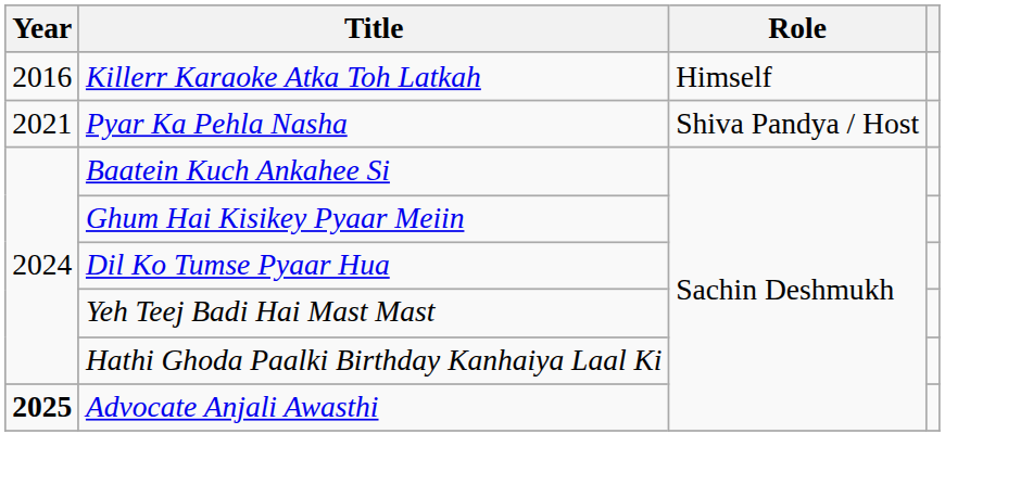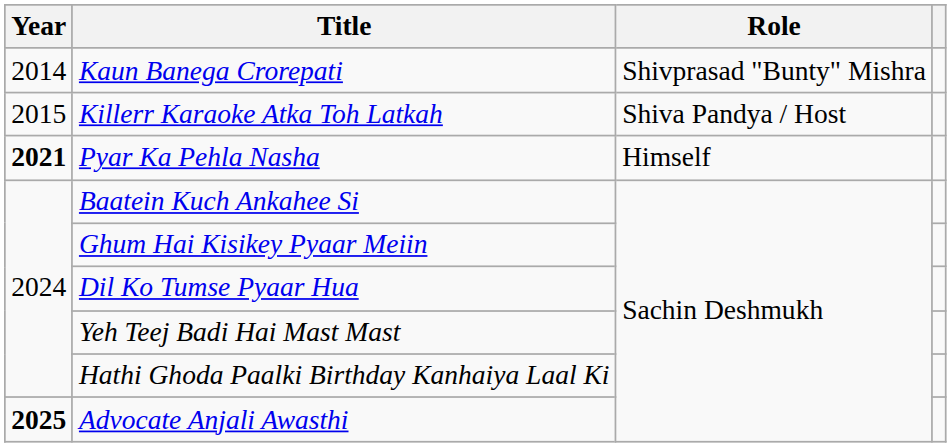+ row: 2014 | Kaun Banega Crorepati | Shivprasad "Bunty" Mishra
Killerr Karaoke Atka Toh Latkah | Year: 2016 -> 2015
Killerr Karaoke Atka Toh Latkah | Role: Himself -> Shiva Pandya / Host
Pyar Ka Pehla Nasha | Year: normal -> bold
Pyar Ka Pehla Nasha | Role: Shiva Pandya / Host -> Himself
